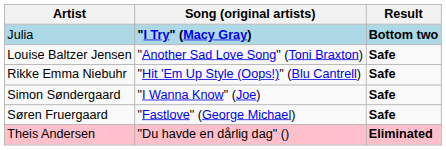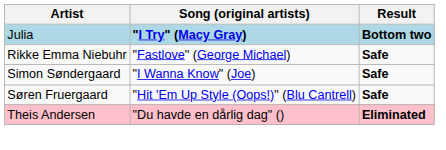- row: Louise Baltzer Jensen | "Another Sad Love Song" (Toni Braxton) | Safe
Rikke Emma Niebuhr | Song (original artists): "Hit 'Em Up Style (Oops!)" (Blu Cantrell) -> "Fastlove" (George Michael)
Søren Fruergaard | Song (original artists): "Fastlove" (George Michael) -> "Hit 'Em Up Style (Oops!)" (Blu Cantrell)
